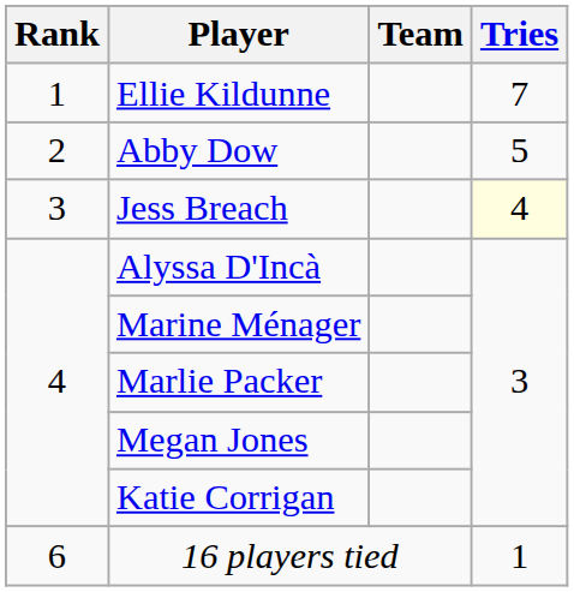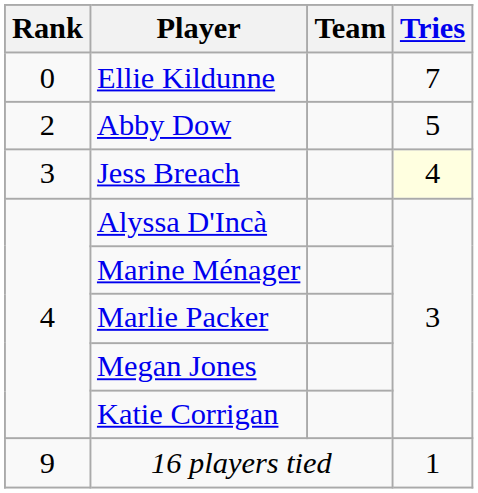Ellie Kildunne | Rank: 1 -> 0
16 players tied | Rank: 6 -> 9
